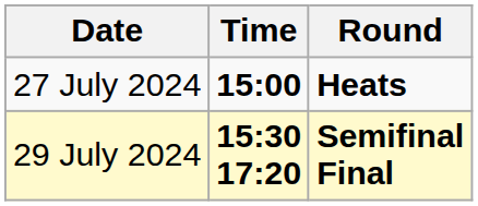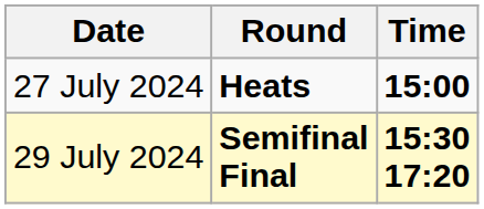columns swapped: Time <-> Round
